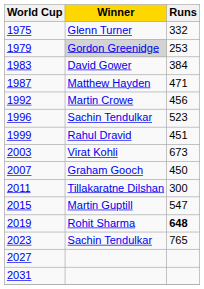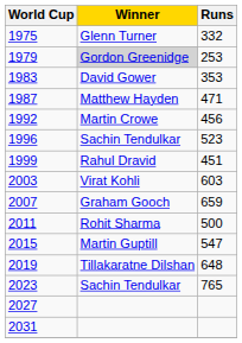1983 | Runs: 384 -> 353
2003 | Runs: 673 -> 603
2007 | Runs: 450 -> 659
2011 | Winner: Tillakaratne Dilshan -> Rohit Sharma
2011 | Runs: 300 -> 500
2019 | Winner: Rohit Sharma -> Tillakaratne Dilshan
2019 | Runs: bold -> normal
